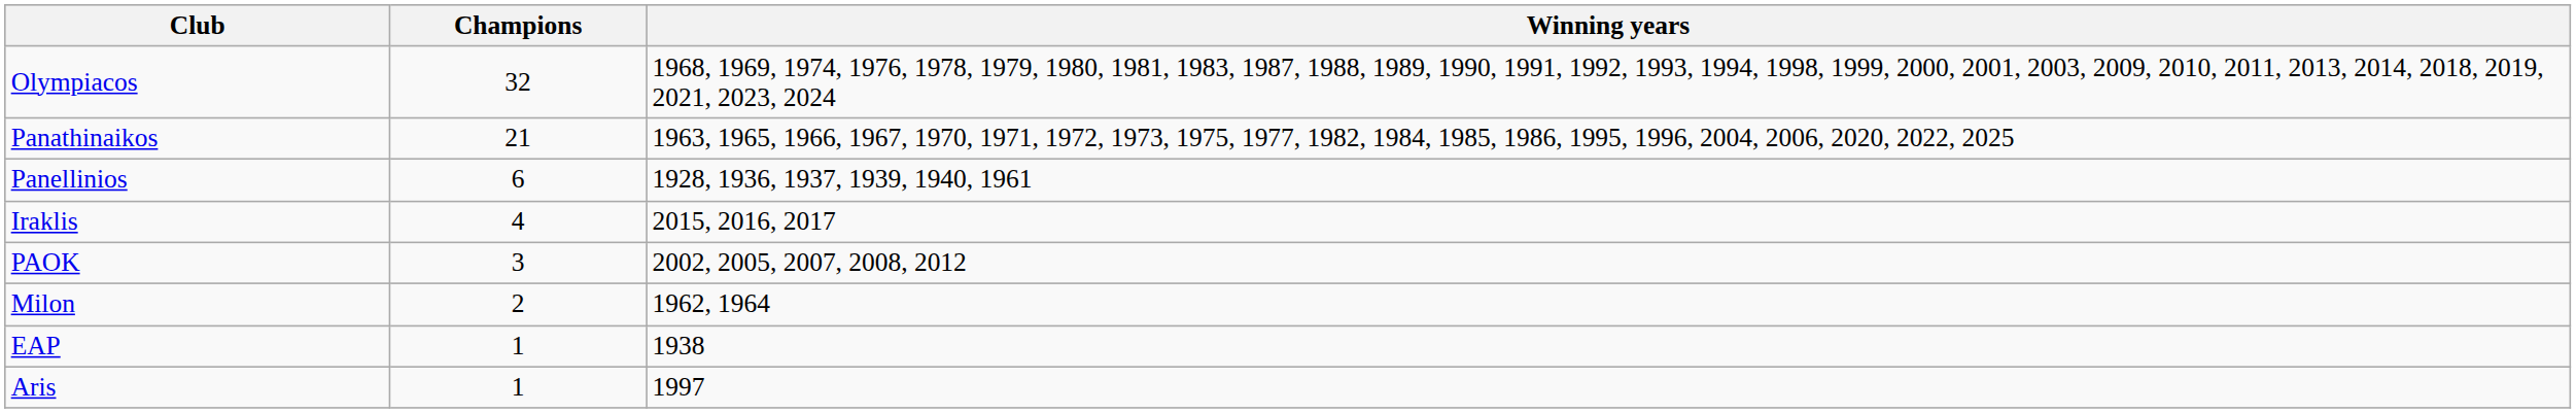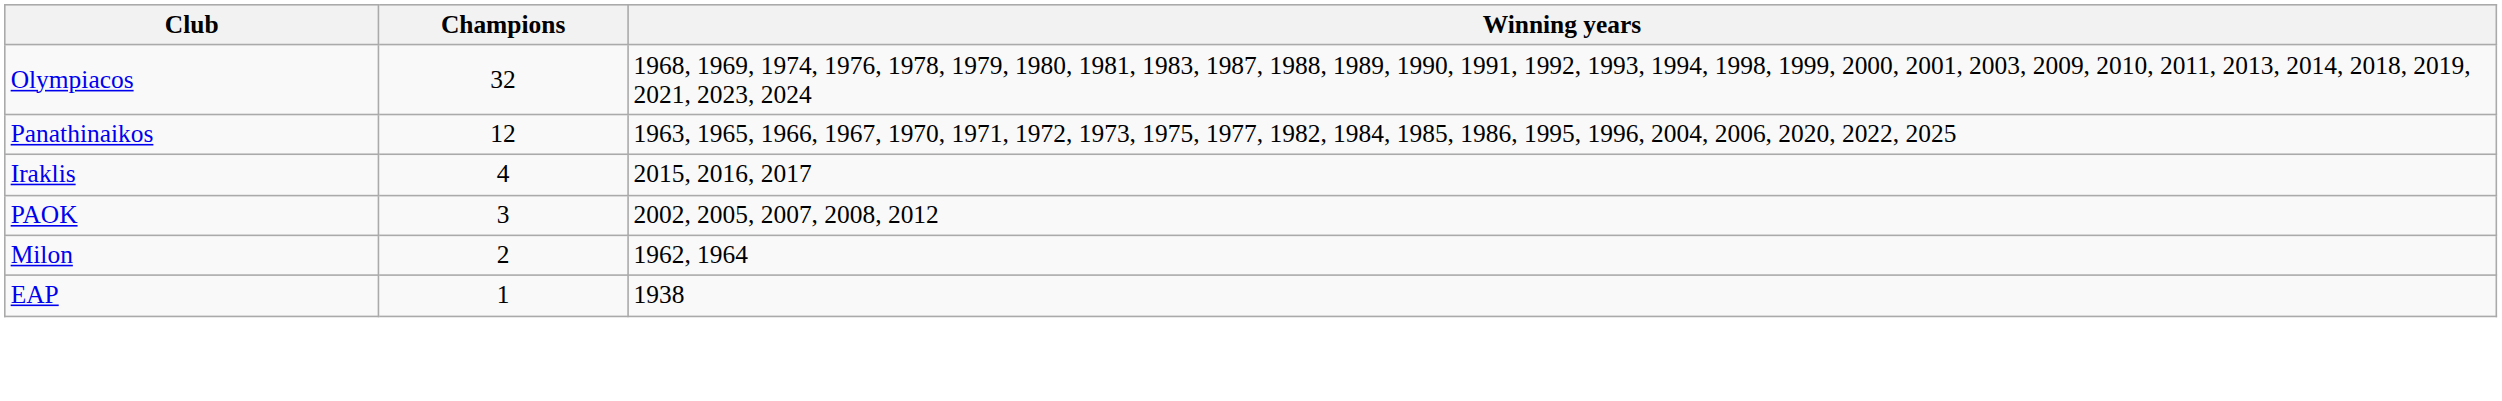Panathinaikos | Champions: 21 -> 12
- row: Panellinios | 6 | 1928, 1936, 1937, 1939, 1940, 1961
- row: Aris | 1 | 1997
